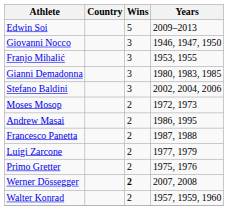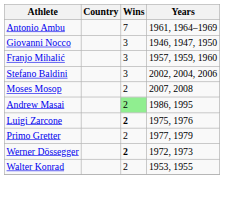+ row: Antonio Ambu | 7 | 1961, 1964–1969
- row: Edwin Soi | 5 | 2009–2013
Franjo Mihalić | Years: 1953, 1955 -> 1957, 1959, 1960
- row: Gianni Demadonna | 3 | 1980, 1983, 1985
Moses Mosop | Years: 1972, 1973 -> 2007, 2008
Andrew Masai | Wins: no background -> lightgreen background
- row: Francesco Panetta | 2 | 1987, 1988
Luigi Zarcone | Wins: normal -> bold
Luigi Zarcone | Years: 1977, 1979 -> 1975, 1976
Primo Gretter | Years: 1975, 1976 -> 1977, 1979
Werner Dössegger | Years: 2007, 2008 -> 1972, 1973
Walter Konrad | Years: 1957, 1959, 1960 -> 1953, 1955
